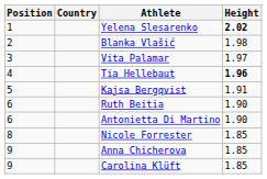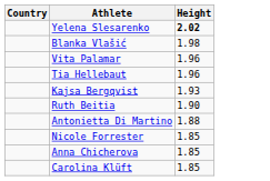- column: Position | 1 | 2 | 3 | 4 | 5 | 6 | 6 | 8 | 9 | 9
Vita Palamar | Height: 1.97 -> 1.96
Tia Hellebaut | Height: bold -> normal
Kajsa Bergqvist | Height: 1.91 -> 1.93
Antonietta Di Martino | Height: 1.90 -> 1.88
